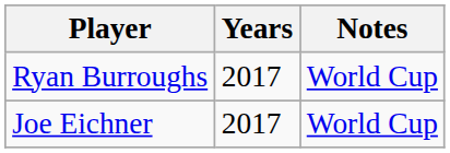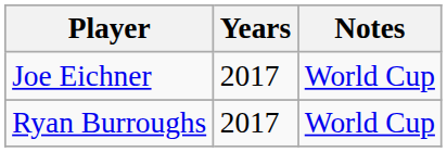rows swapped: Ryan Burroughs <-> Joe Eichner
